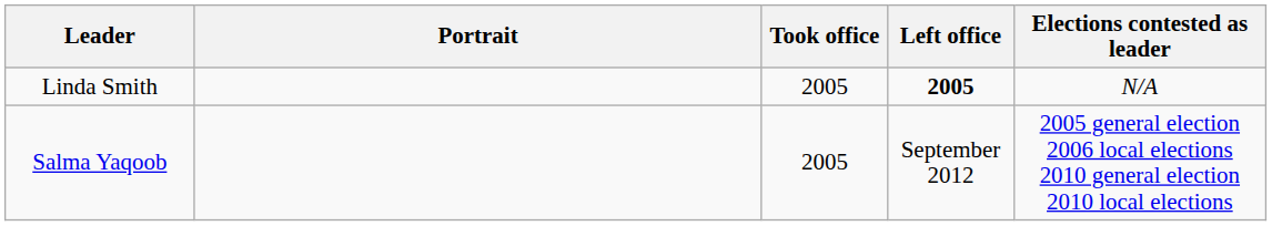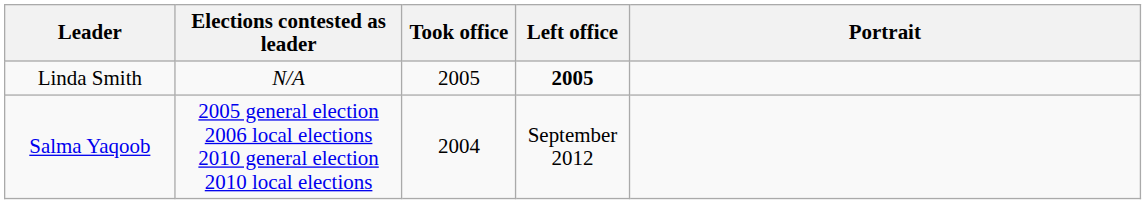columns swapped: Portrait <-> Elections contested as leader
Salma Yaqoob | Took office: 2005 -> 2004
